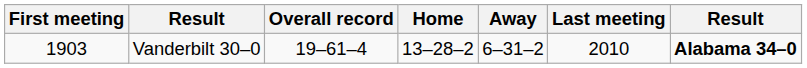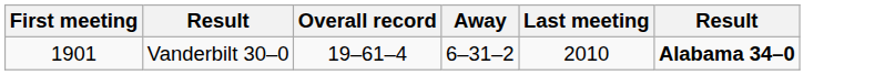- column: Home | 13–28–2
Vanderbilt 30–0 | First meeting: 1903 -> 1901
